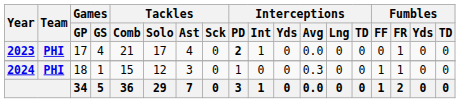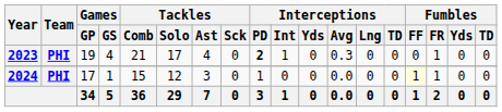2023 | Games / GP: 17 -> 19
2023 | Interceptions / Avg: 0.0 -> 0.3
2024 | Games / GP: 18 -> 17
2024 | Interceptions / Avg: 0.3 -> 0.0
2024 | Fumbles / FF: no background -> lightyellow background
